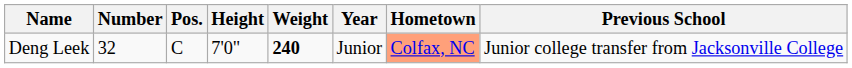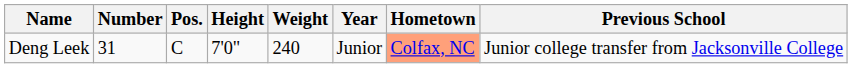Deng Leek | Number: 32 -> 31
Deng Leek | Weight: bold -> normal
